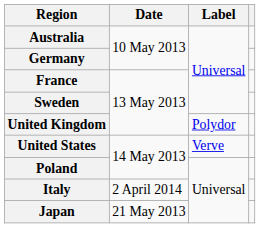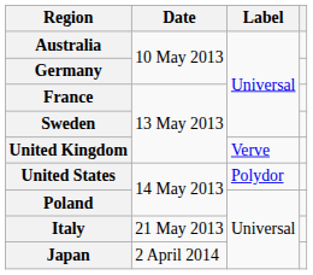United Kingdom | Label: Polydor -> Verve
United States | Label: Verve -> Polydor
Italy | Date: 2 April 2014 -> 21 May 2013
Japan | Date: 21 May 2013 -> 2 April 2014
